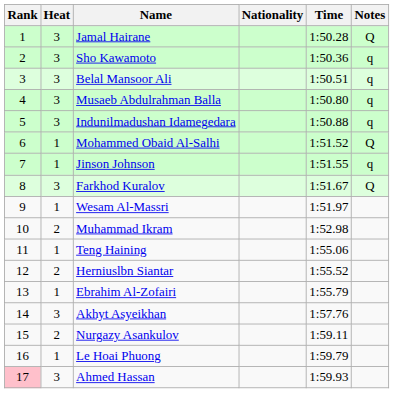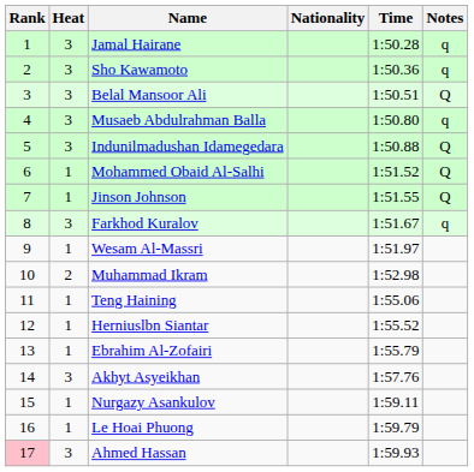Jamal Hairane | Notes: Q -> q
Belal Mansoor Ali | Notes: q -> Q
Indunilmadushan Idamegedara | Notes: q -> Q
Jinson Johnson | Notes: q -> Q
Farkhod Kuralov | Notes: Q -> q
Herniuslbn Siantar | Heat: 2 -> 1
Nurgazy Asankulov | Heat: 2 -> 1
